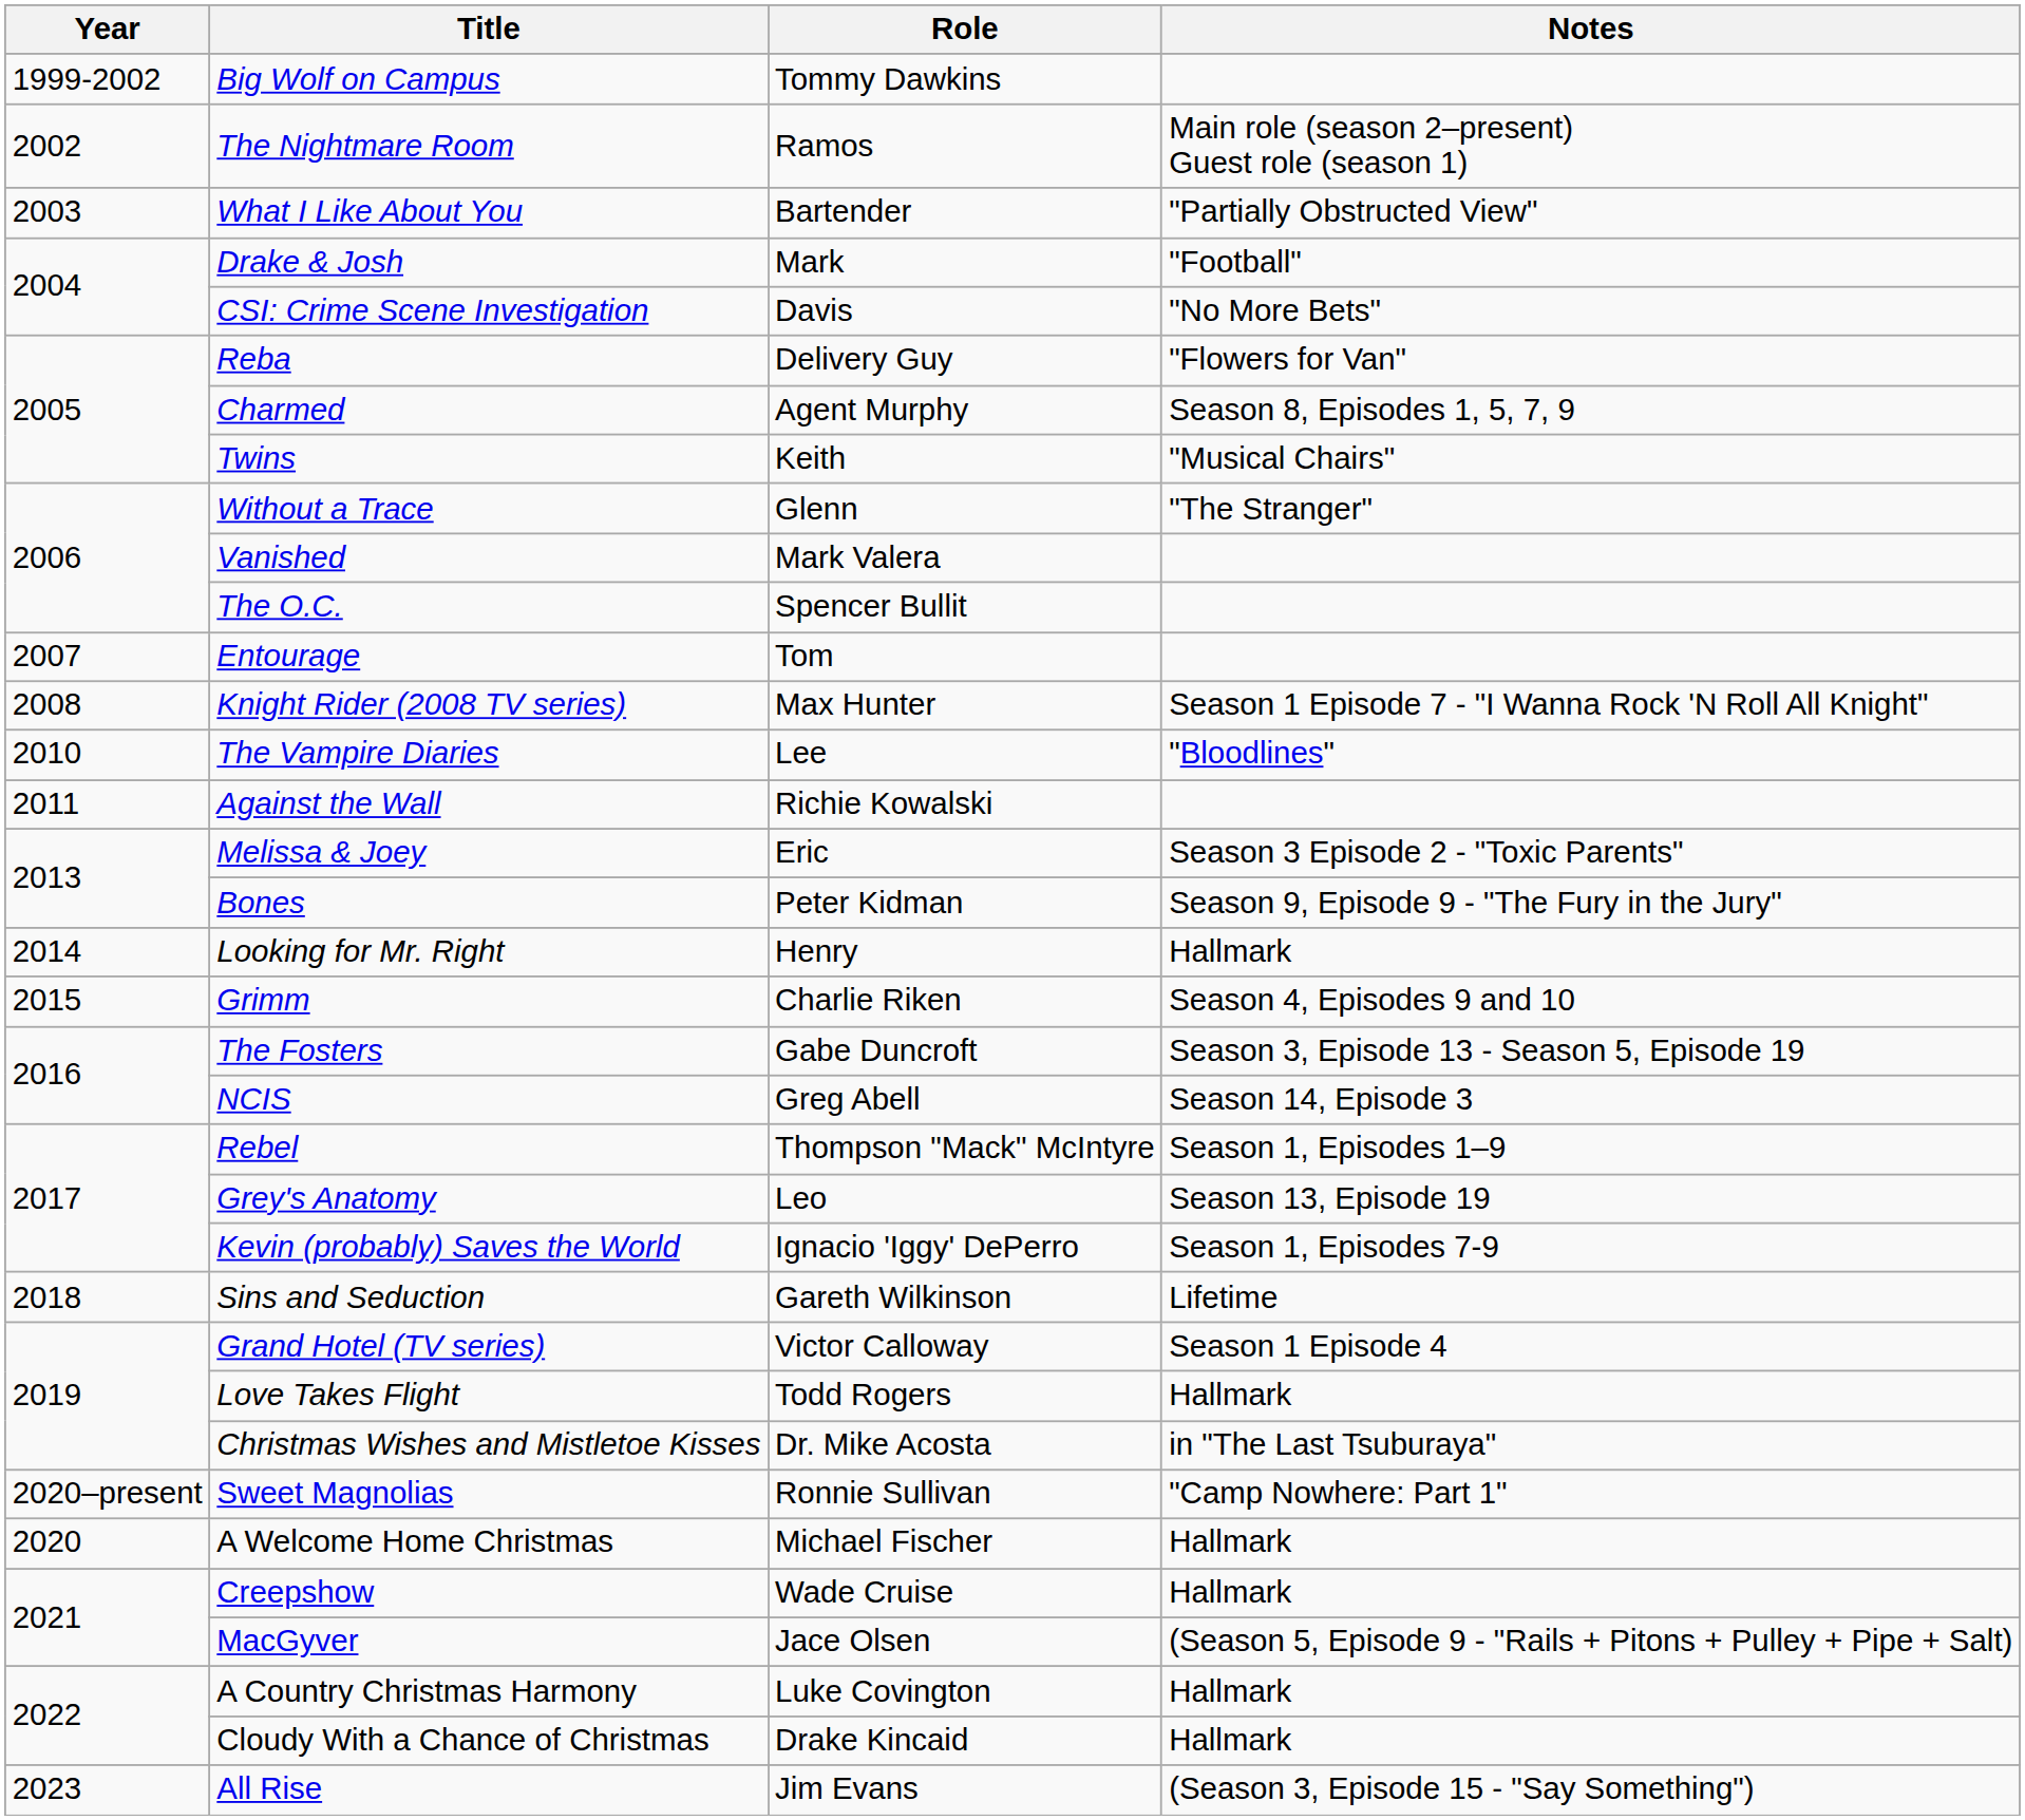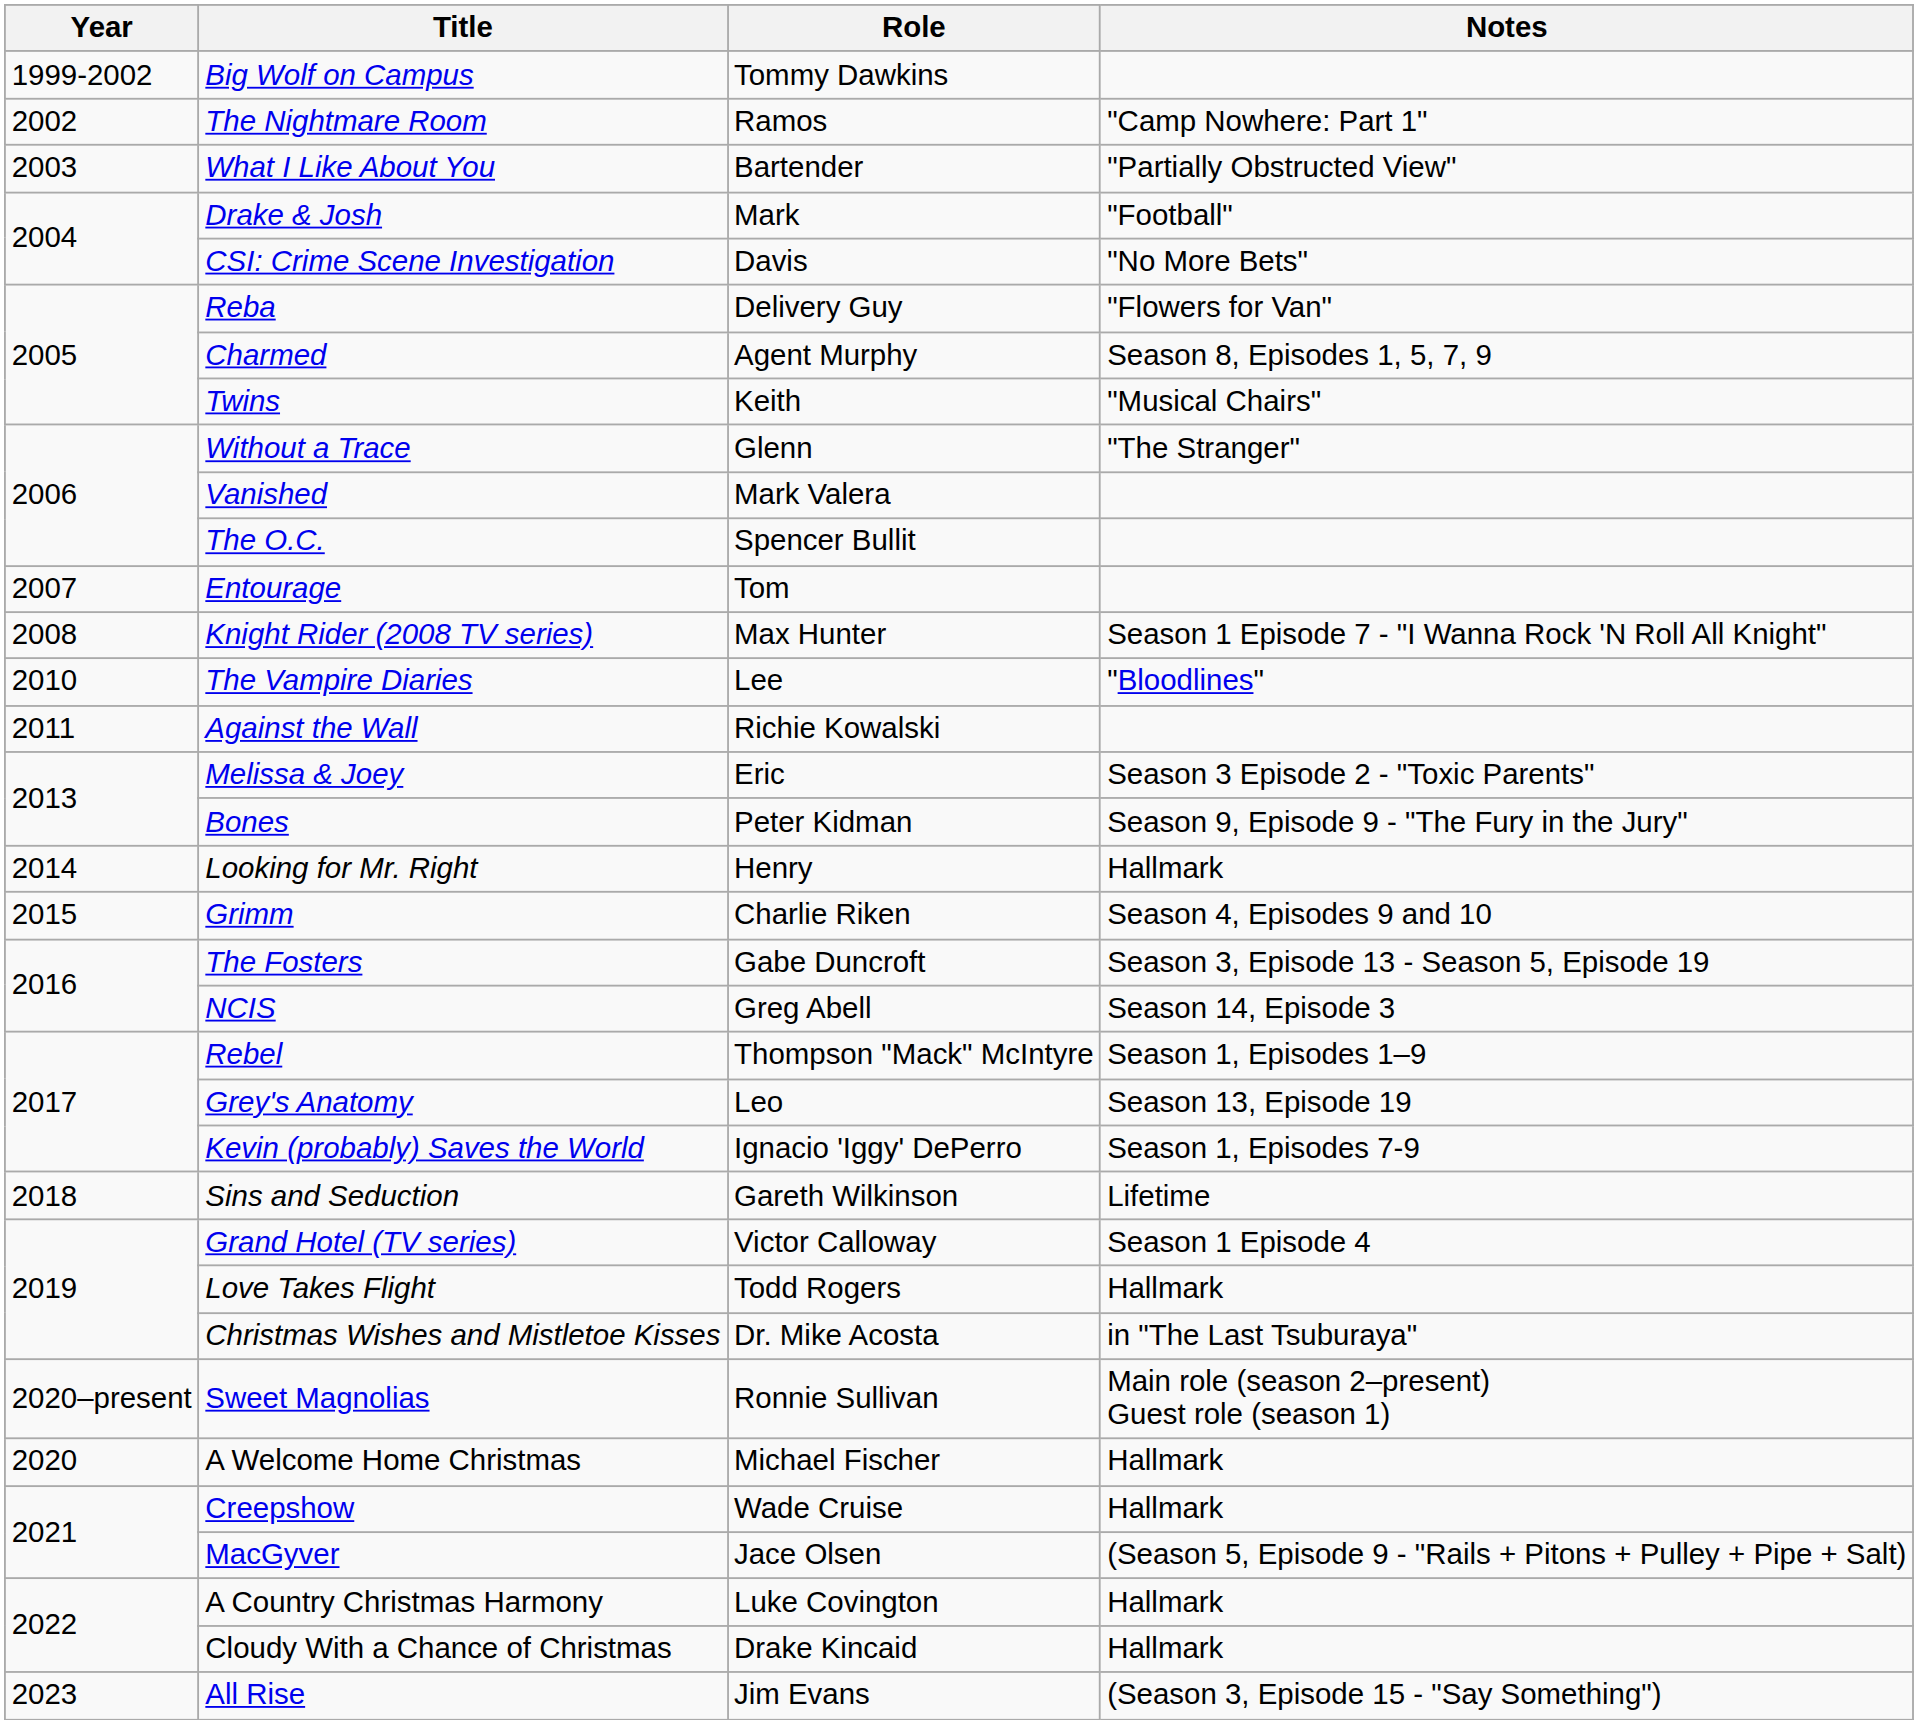The Nightmare Room | Notes: Main role (season 2–present) Guest role (season 1) -> "Camp Nowhere: Part 1"
Sweet Magnolias | Notes: "Camp Nowhere: Part 1" -> Main role (season 2–present) Guest role (season 1)
